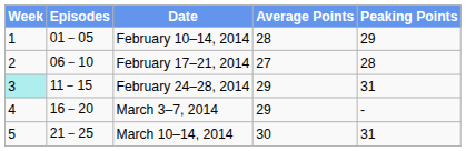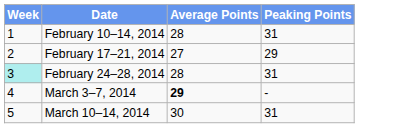- column: Episodes | 01－05 | 06－10 | 11－15 | 16－20 | 21－25
February 10–14, 2014 | Peaking Points: 29 -> 31
February 17–21, 2014 | Peaking Points: 28 -> 29
February 24–28, 2014 | Average Points: 29 -> 28
March 3–7, 2014 | Average Points: normal -> bold
